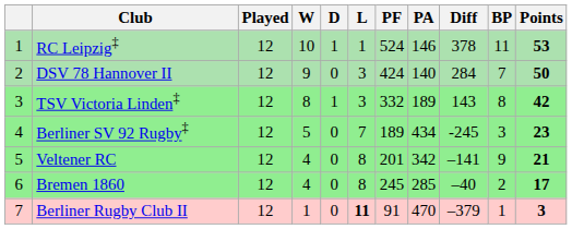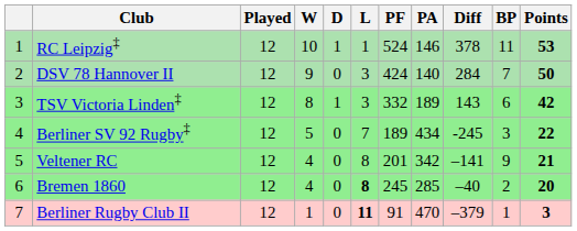TSV Victoria Linden‡ | BP: 8 -> 6
Berliner SV 92 Rugby‡ | Points: 23 -> 22
Bremen 1860 | L: normal -> bold
Bremen 1860 | Points: 17 -> 20
